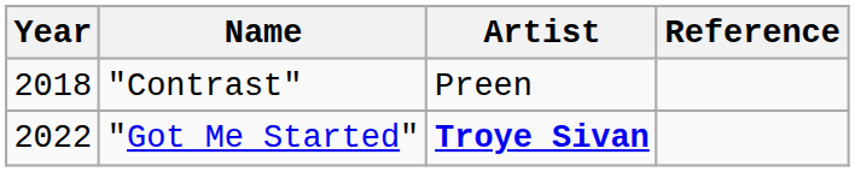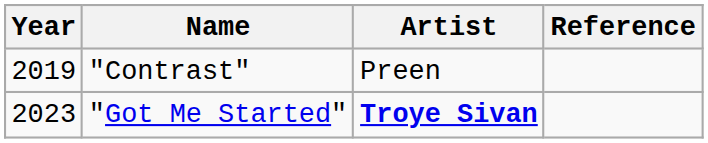"Contrast" | Year: 2018 -> 2019
"Got Me Started" | Year: 2022 -> 2023
